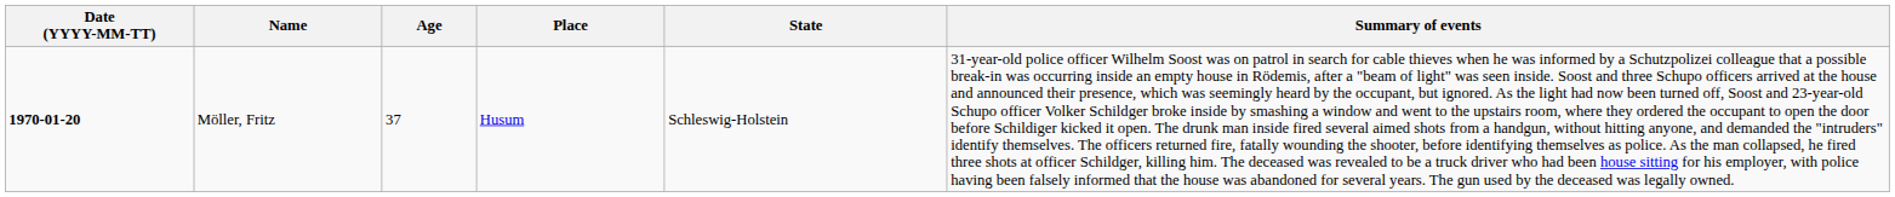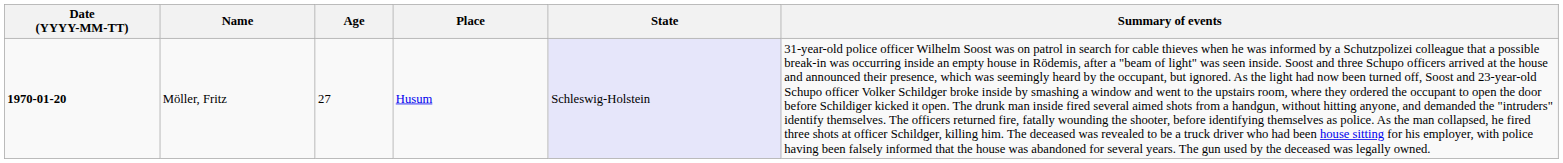Möller, Fritz | Age: 37 -> 27
Möller, Fritz | State: no background -> lavender background
